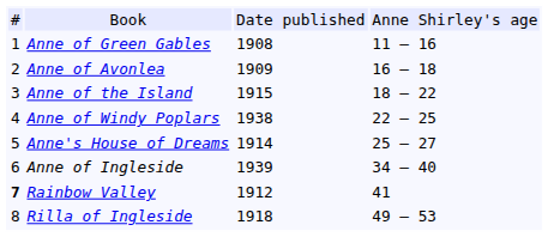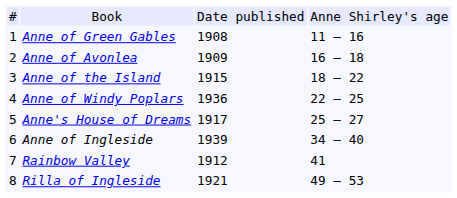Anne of Windy Poplars | column 3: 1938 -> 1936
Anne's House of Dreams | column 3: 1914 -> 1917
Rainbow Valley | column 1: bold -> normal
Rilla of Ingleside | column 3: 1918 -> 1921
